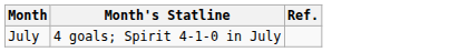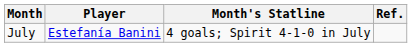+ column: Player | Estefanía Banini
